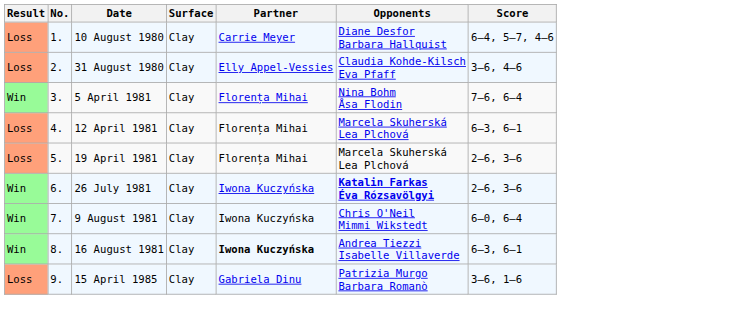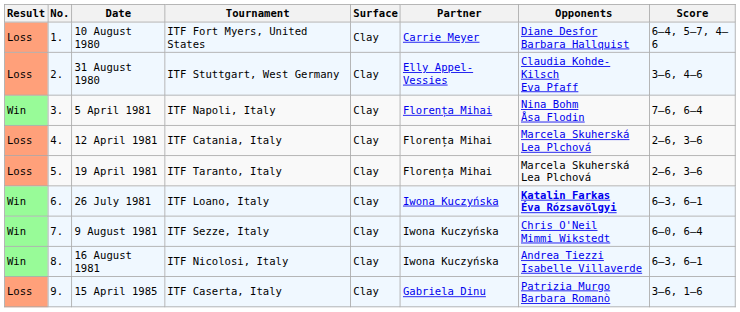+ column: Tournament | ITF Fort Myers, United States | ITF Stuttgart, West Germany | ITF Napoli, Italy | ITF Catania, Italy | ITF Taranto, Italy | ITF Loano, Italy | ITF Sezze, Italy | ITF Nicolosi, Italy | ITF Caserta, Italy
12 April 1981 | Score: 6–3, 6–1 -> 2–6, 3–6
26 July 1981 | Score: 2–6, 3–6 -> 6–3, 6–1
16 August 1981 | Partner: bold -> normal
